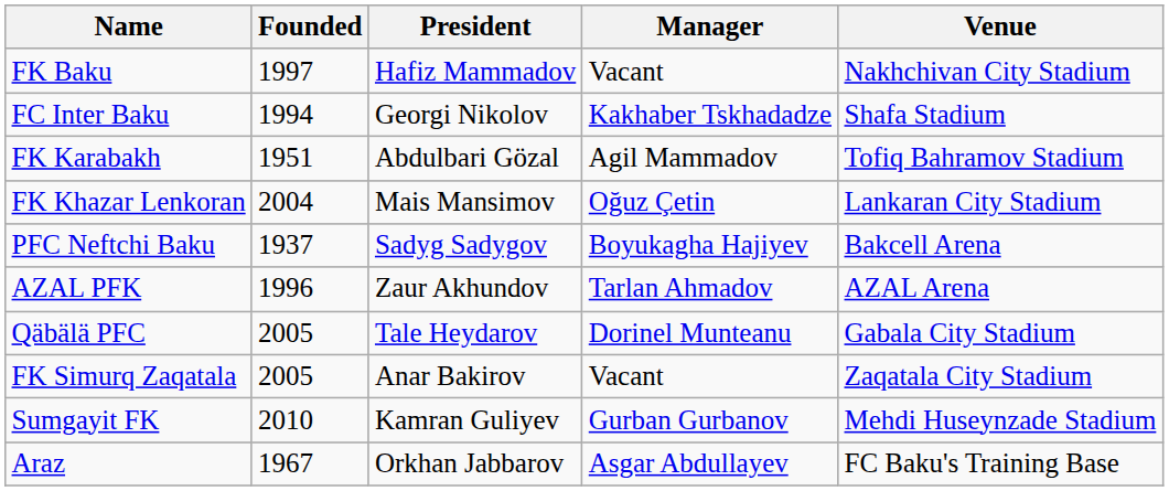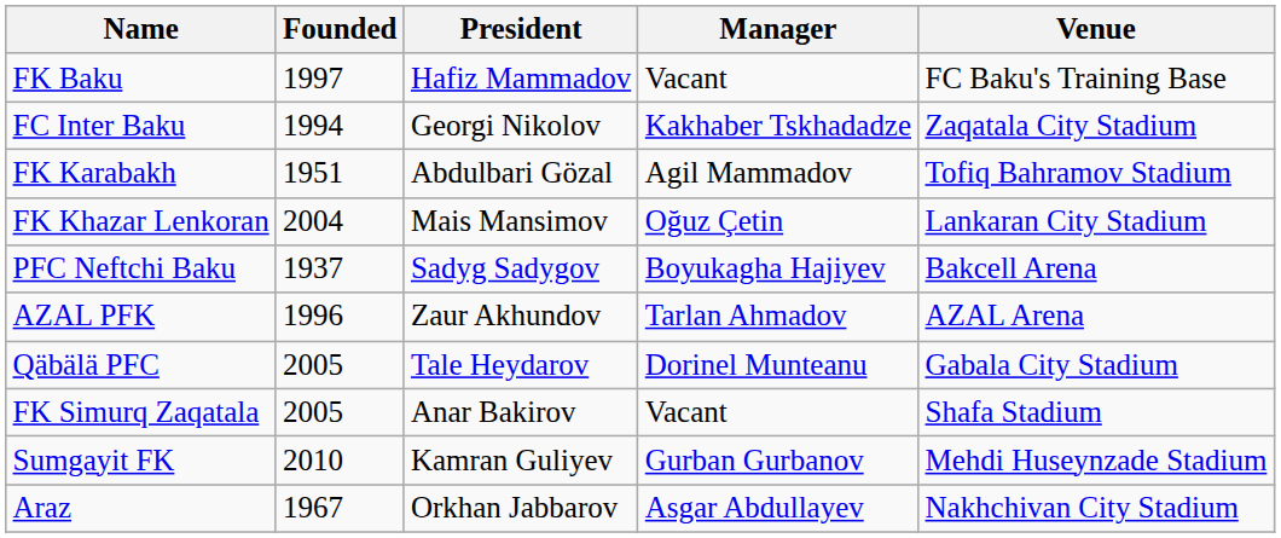FK Baku | Venue: Nakhchivan City Stadium -> FC Baku's Training Base
FC Inter Baku | Venue: Shafa Stadium -> Zaqatala City Stadium
FK Simurq Zaqatala | Venue: Zaqatala City Stadium -> Shafa Stadium
Araz | Venue: FC Baku's Training Base -> Nakhchivan City Stadium
